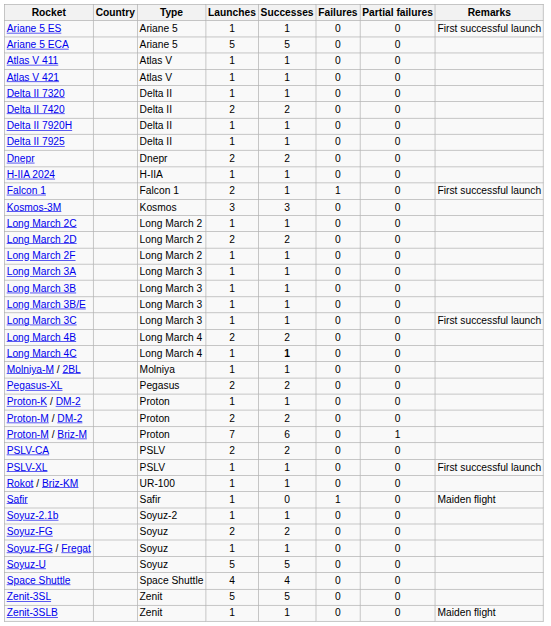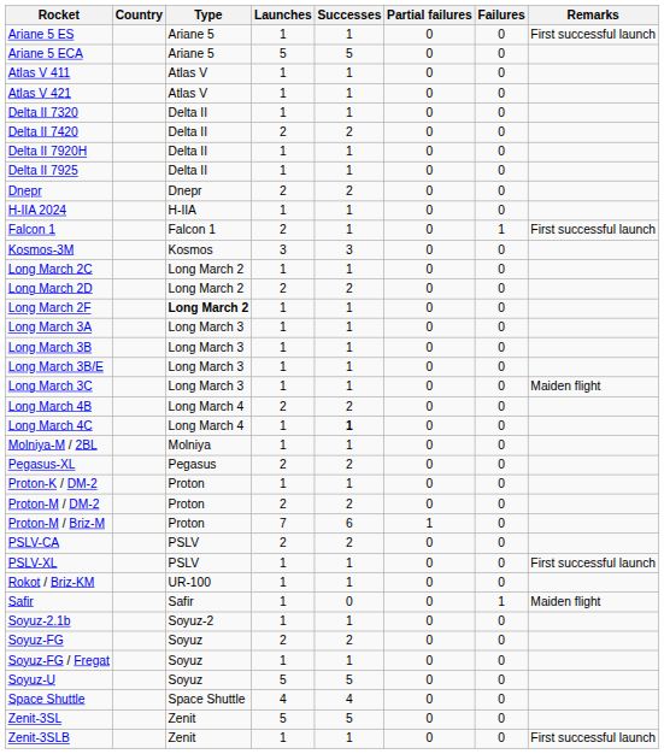columns swapped: Failures <-> Partial failures
Long March 2F | Type: normal -> bold
Long March 3C | Remarks: First successful launch -> Maiden flight
Zenit-3SLB | Remarks: Maiden flight -> First successful launch
